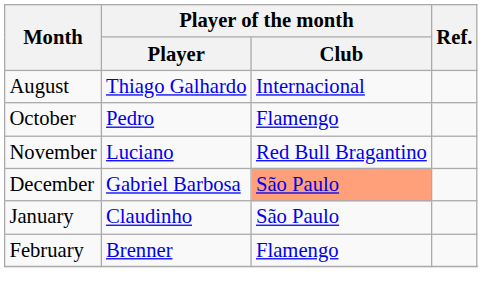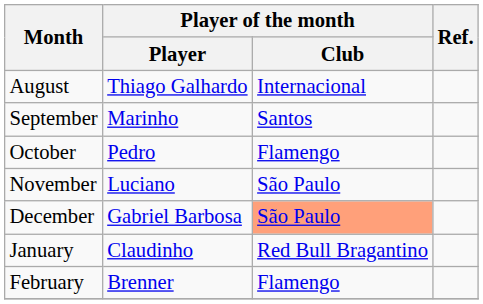+ row: September | Marinho | Santos
November | Player of the month / Club: Red Bull Bragantino -> São Paulo
January | Player of the month / Club: São Paulo -> Red Bull Bragantino
